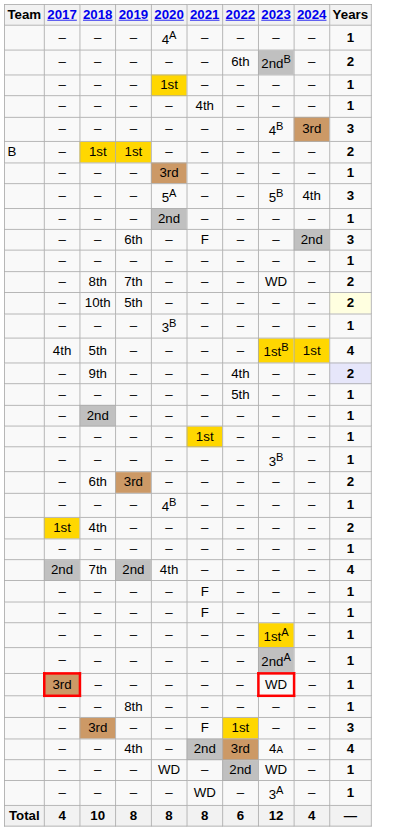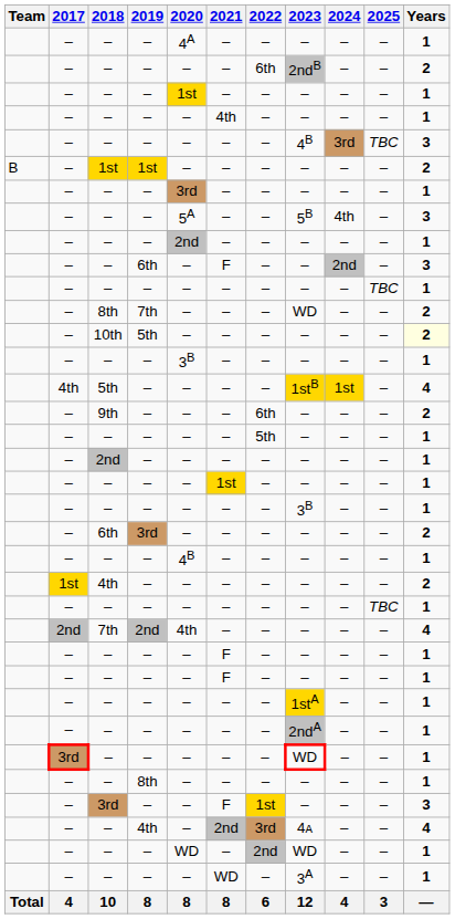+ column: 2025 | – | – | – | – | TBC | – | – | – | – | – | TBC | – | – | – | – | – | – | – | – | – | – | – | – | TBC | – | – | – | – | – | – | – | – | – | – | – | 3
9th | 2022: 4th -> 6th
9th | Years: lavender background -> no background
